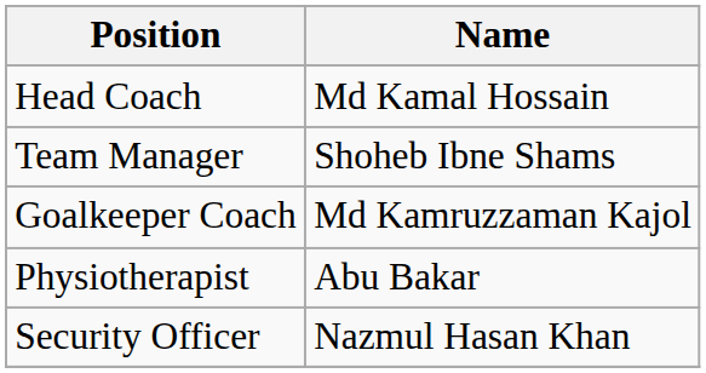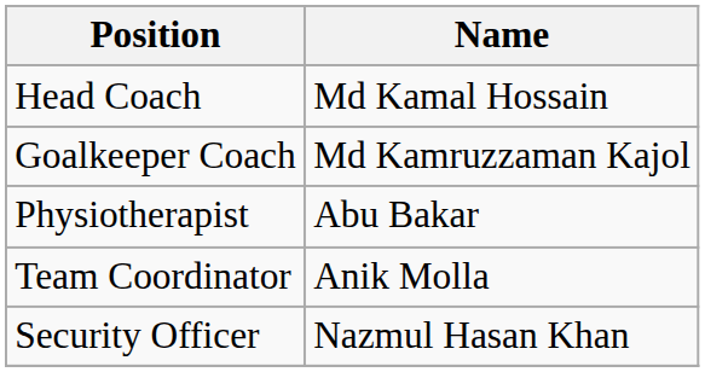- row: Team Manager | Shoheb Ibne Shams
+ row: Team Coordinator | Anik Molla
